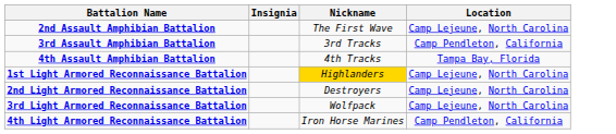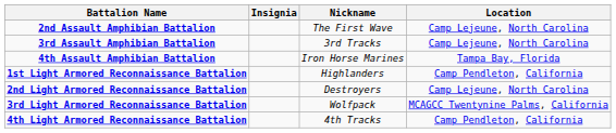3rd Assault Amphibian Battalion | Location: Camp Pendleton, California -> Camp Lejeune, North Carolina
4th Assault Amphibian Battalion | Nickname: 4th Tracks -> Iron Horse Marines
1st Light Armored Reconnaissance Battalion | Nickname: gold background -> no background
1st Light Armored Reconnaissance Battalion | Location: Camp Lejeune, North Carolina -> Camp Pendleton, California
3rd Light Armored Reconnaissance Battalion | Location: Camp Lejeune, North Carolina -> MCAGCC Twentynine Palms, California
4th Light Armored Reconnaissance Battalion | Nickname: Iron Horse Marines -> 4th Tracks
